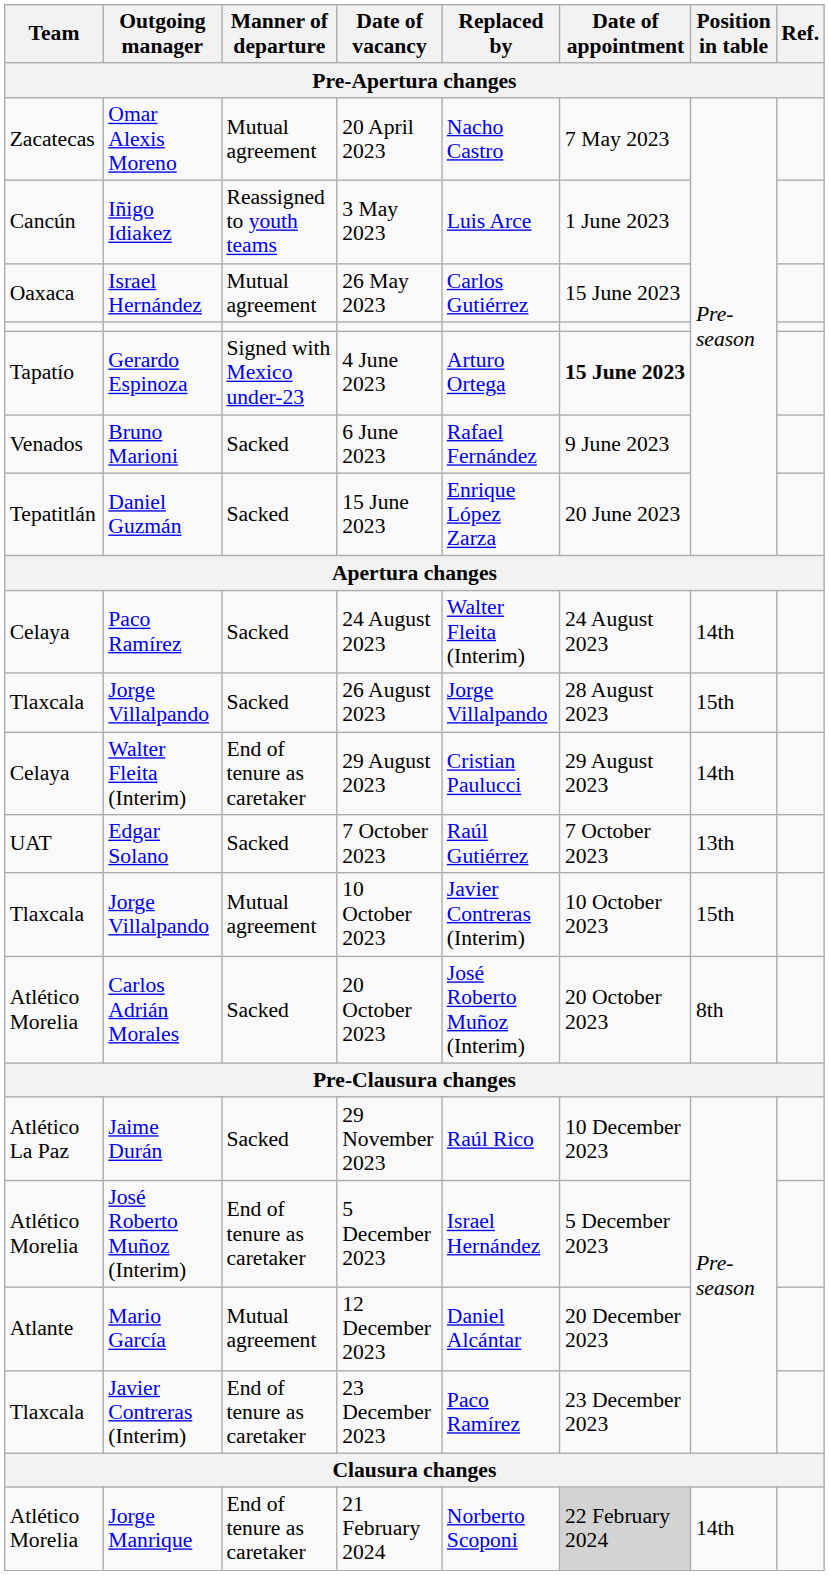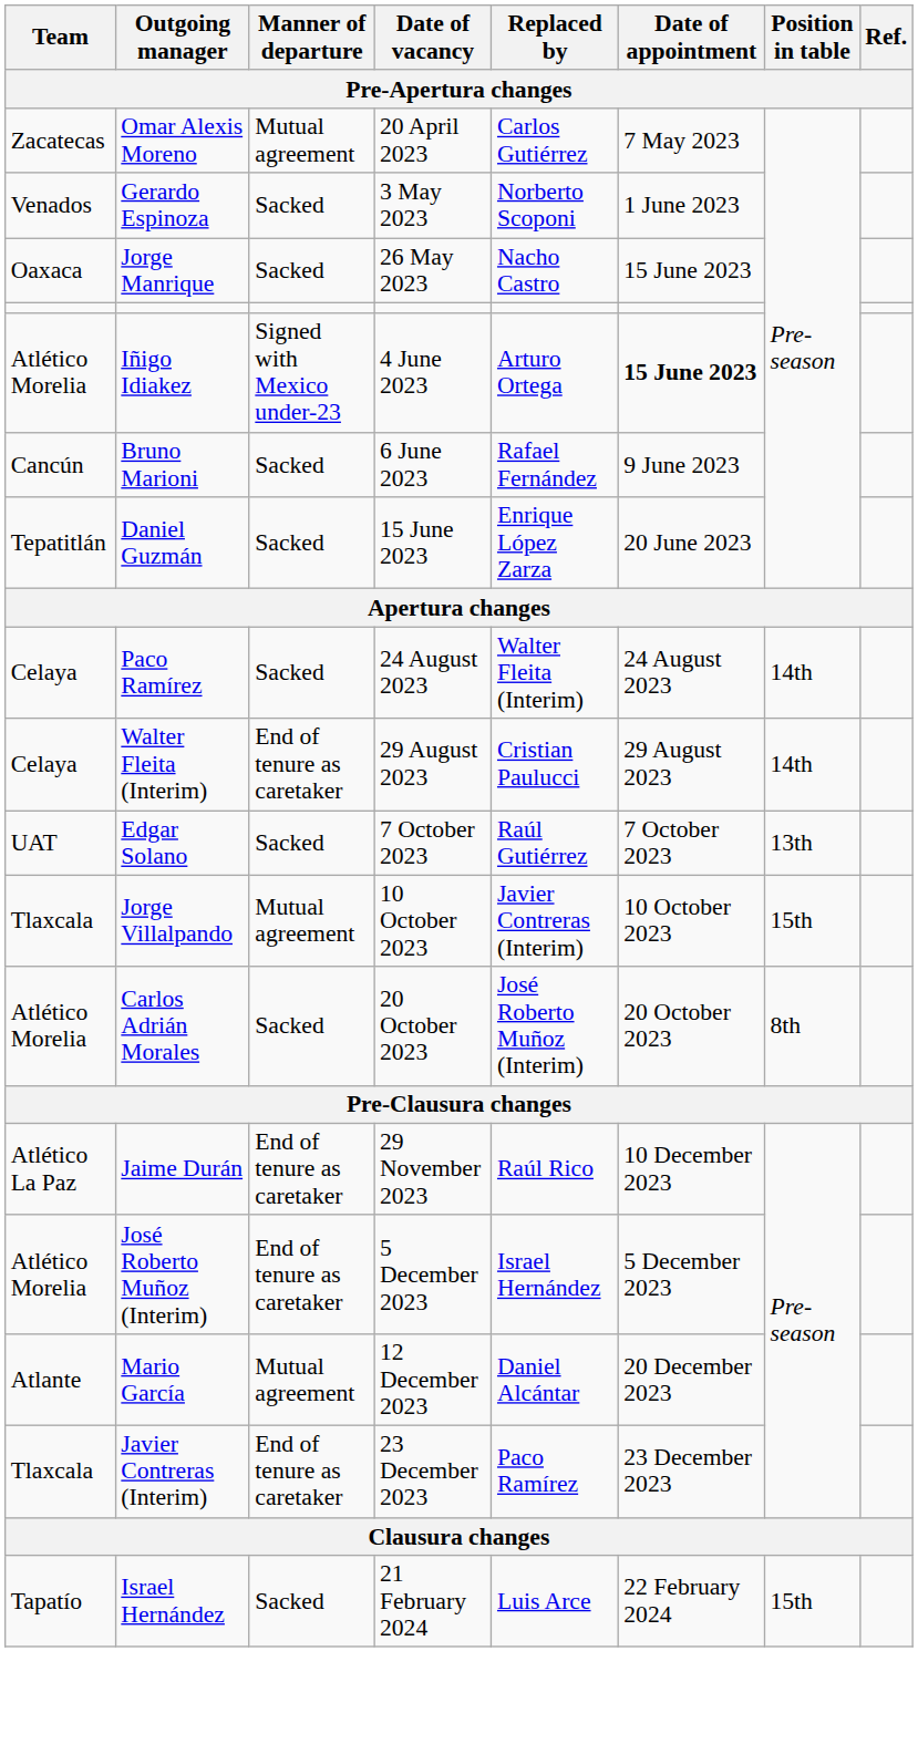20 April 2023 | Replaced by: Nacho Castro -> Carlos Gutiérrez
3 May 2023 | Team: Cancún -> Venados
3 May 2023 | Outgoing manager: Iñigo Idiakez -> Gerardo Espinoza
3 May 2023 | Manner of departure: Reassigned to youth teams -> Sacked
3 May 2023 | Replaced by: Luis Arce -> Norberto Scoponi
26 May 2023 | Outgoing manager: Israel Hernández -> Jorge Manrique
26 May 2023 | Manner of departure: Mutual agreement -> Sacked
26 May 2023 | Replaced by: Carlos Gutiérrez -> Nacho Castro
4 June 2023 | Team: Tapatío -> Atlético Morelia
4 June 2023 | Outgoing manager: Gerardo Espinoza -> Iñigo Idiakez
6 June 2023 | Team: Venados -> Cancún
- row: Tlaxcala | Jorge Villalpando | Sacked | 26 August 2023 | Jorge Villalpando | 28 August 2023 | 15th
29 November 2023 | Manner of departure: Sacked -> End of tenure as caretaker
21 February 2024 | Team: Atlético Morelia -> Tapatío
21 February 2024 | Outgoing manager: Jorge Manrique -> Israel Hernández
21 February 2024 | Manner of departure: End of tenure as caretaker -> Sacked
21 February 2024 | Replaced by: Norberto Scoponi -> Luis Arce
21 February 2024 | Date of appointment: lightgrey background -> no background
21 February 2024 | Position in table: 14th -> 15th
